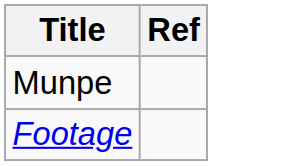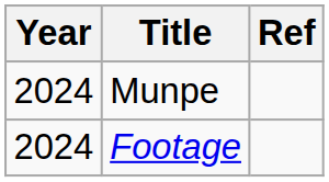+ column: Year | 2024 | 2024
